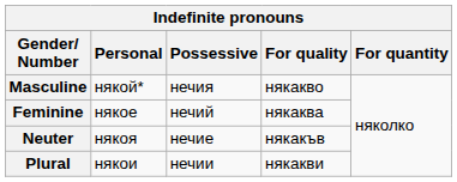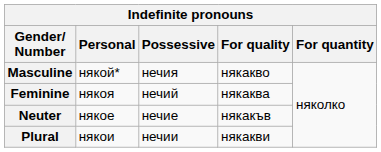Feminine | Personal: някое -> някоя
Neuter | Personal: някоя -> някое
